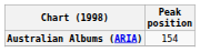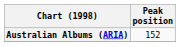Australian Albums (ARIA) | Peak position: 154 -> 152
